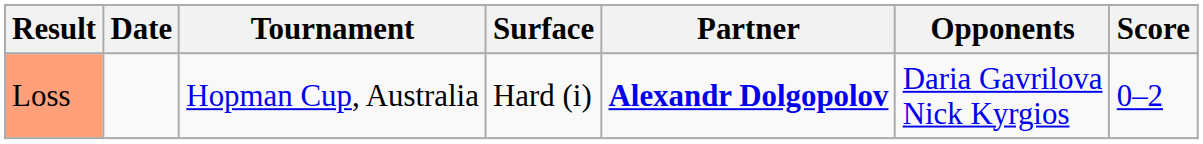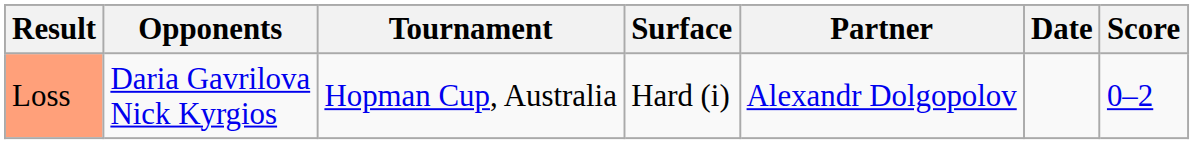columns swapped: Date <-> Opponents
Loss | Partner: bold -> normal
